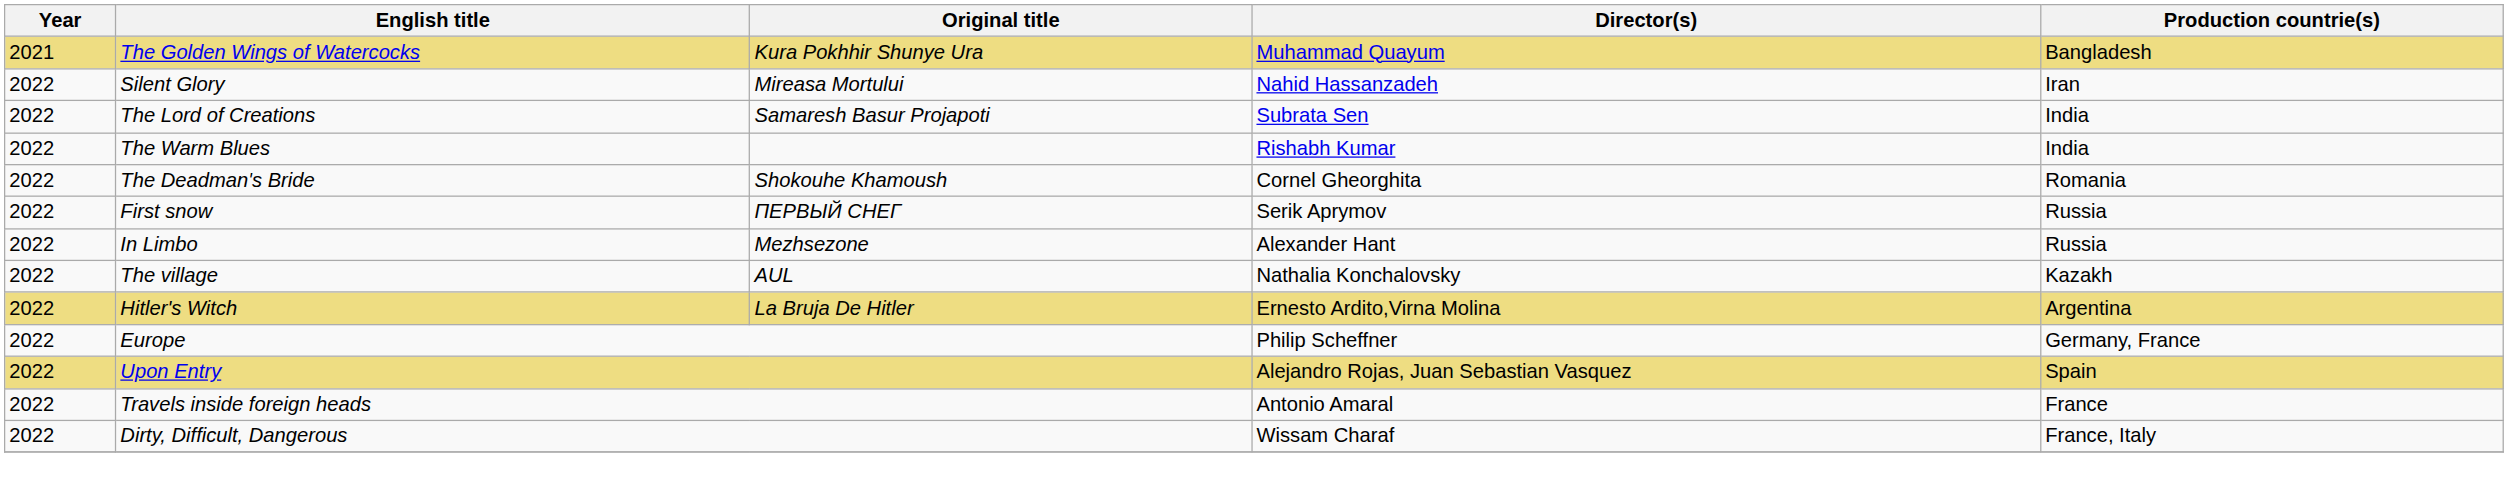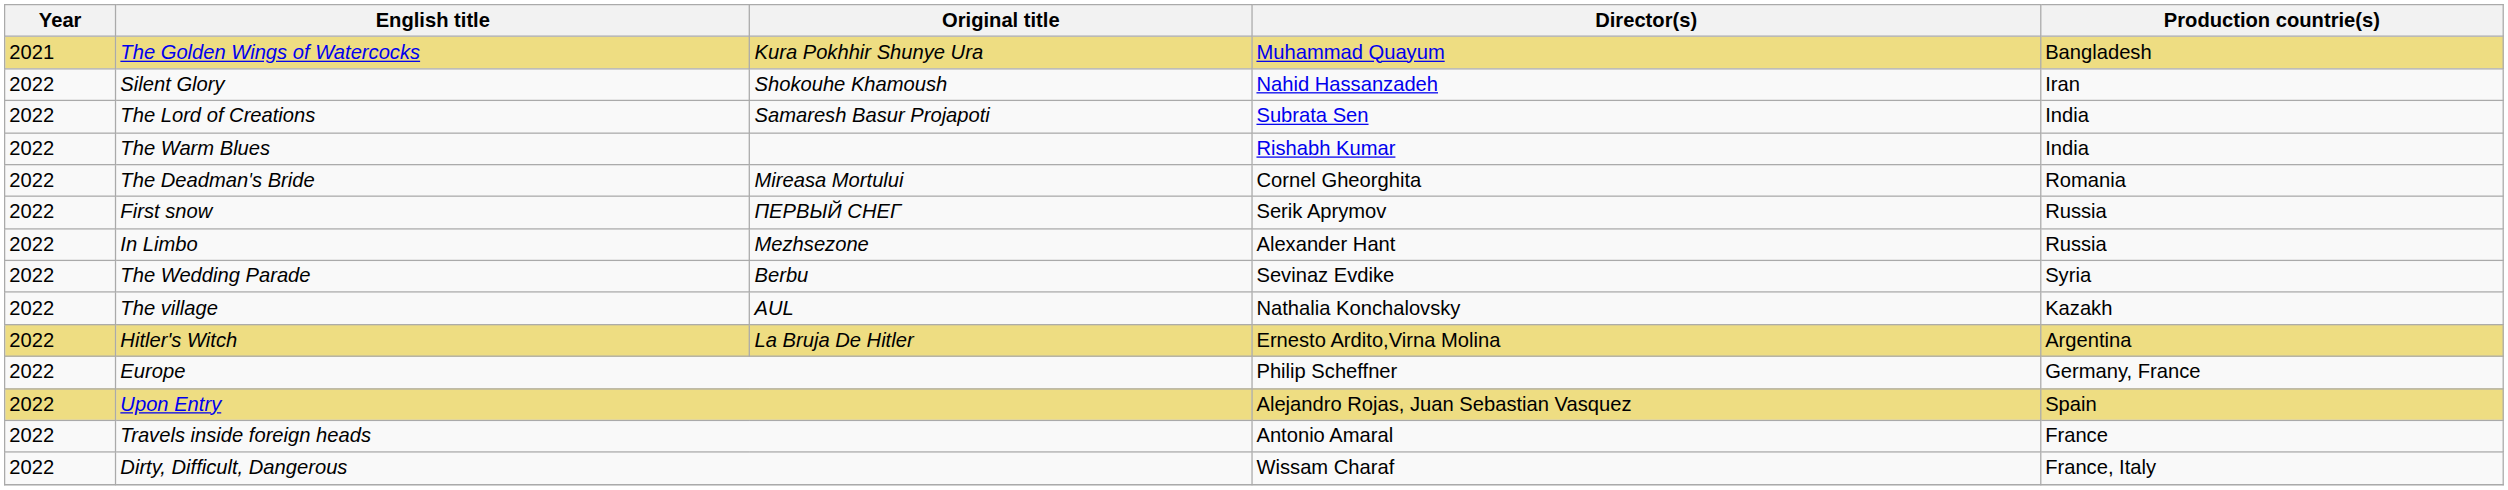Silent Glory | Original title: Mireasa Mortului -> Shokouhe Khamoush
The Deadman's Bride | Original title: Shokouhe Khamoush -> Mireasa Mortului
+ row: 2022 | The Wedding Parade | Berbu | Sevinaz Evdike | Syria
